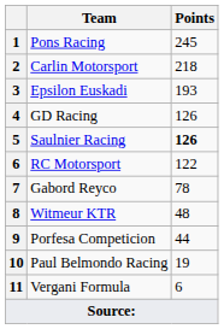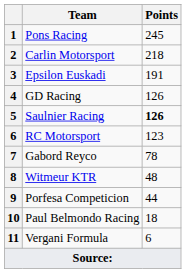Epsilon Euskadi | Points: 193 -> 191
RC Motorsport | Points: 122 -> 123
Paul Belmondo Racing | Points: 19 -> 18
